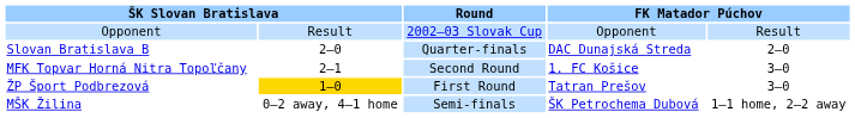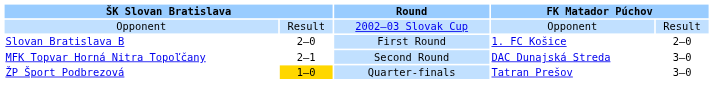Slovan Bratislava B | Round: Quarter-finals -> First Round
Slovan Bratislava B | column 4: DAC Dunajská Streda -> 1. FC Košice
MFK Topvar Horná Nitra Topoľčany | column 4: 1. FC Košice -> DAC Dunajská Streda
ŽP Šport Podbrezová | Round: First Round -> Quarter-finals
- row: MŠK Žilina | 0–2 away, 4–1 home | Semi-finals | ŠK Petrochema Dubová | 1–1 home, 2–2 away
